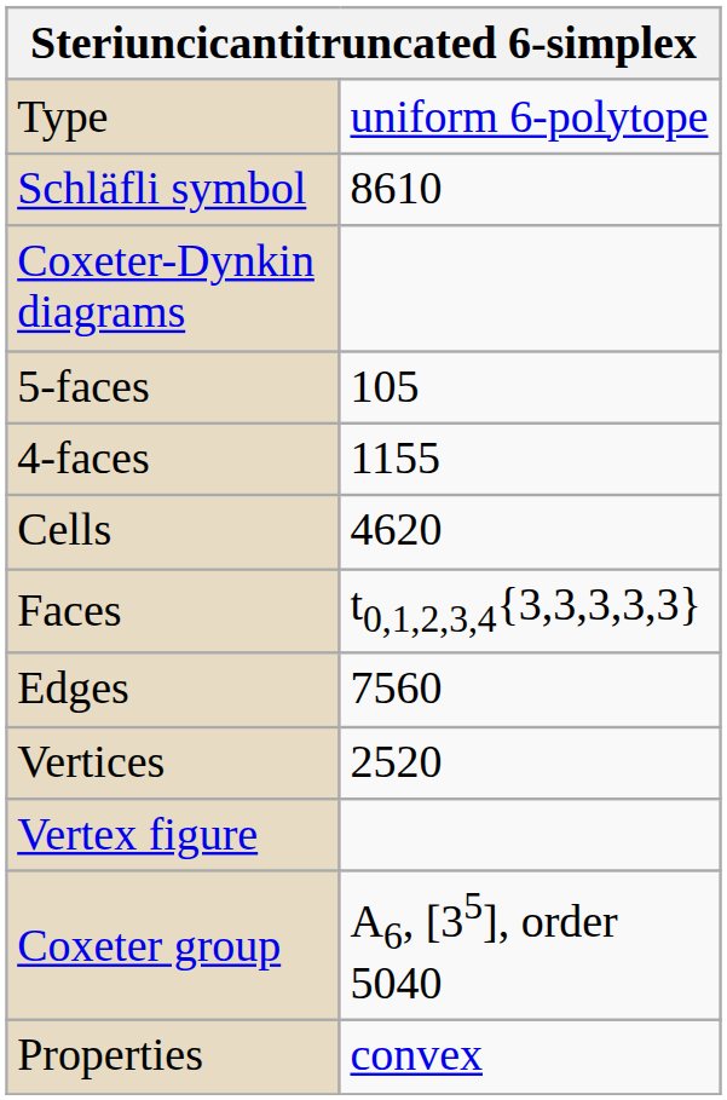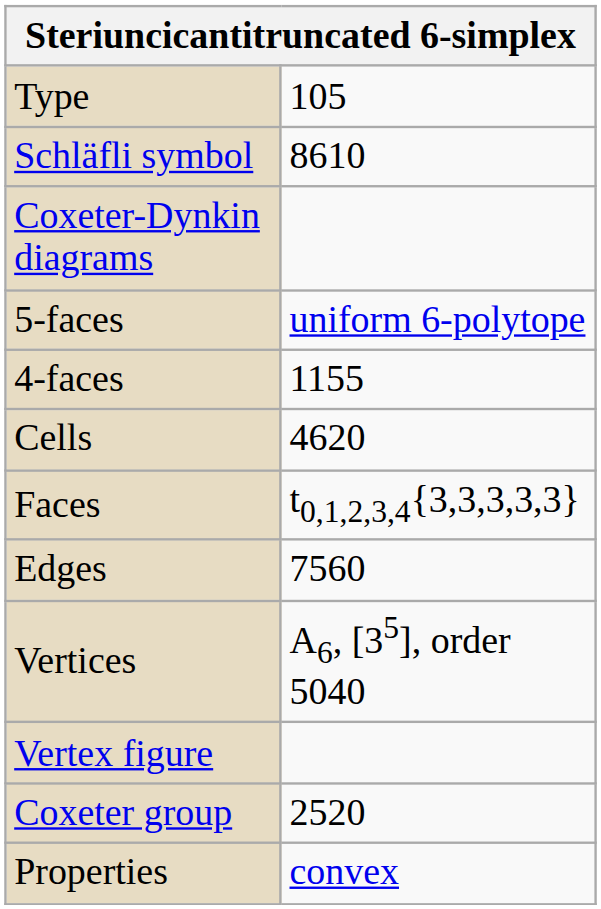Type | column 2: uniform 6-polytope -> 105
5-faces | column 2: 105 -> uniform 6-polytope
Vertices | column 2: 2520 -> A6, [35], order 5040
Coxeter group | column 2: A6, [35], order 5040 -> 2520
